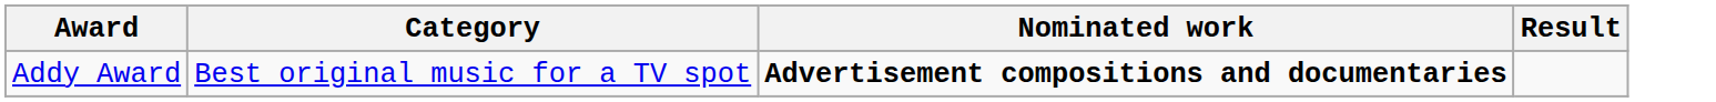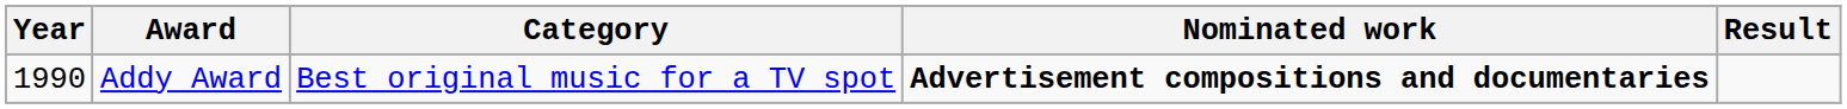+ column: Year | 1990
